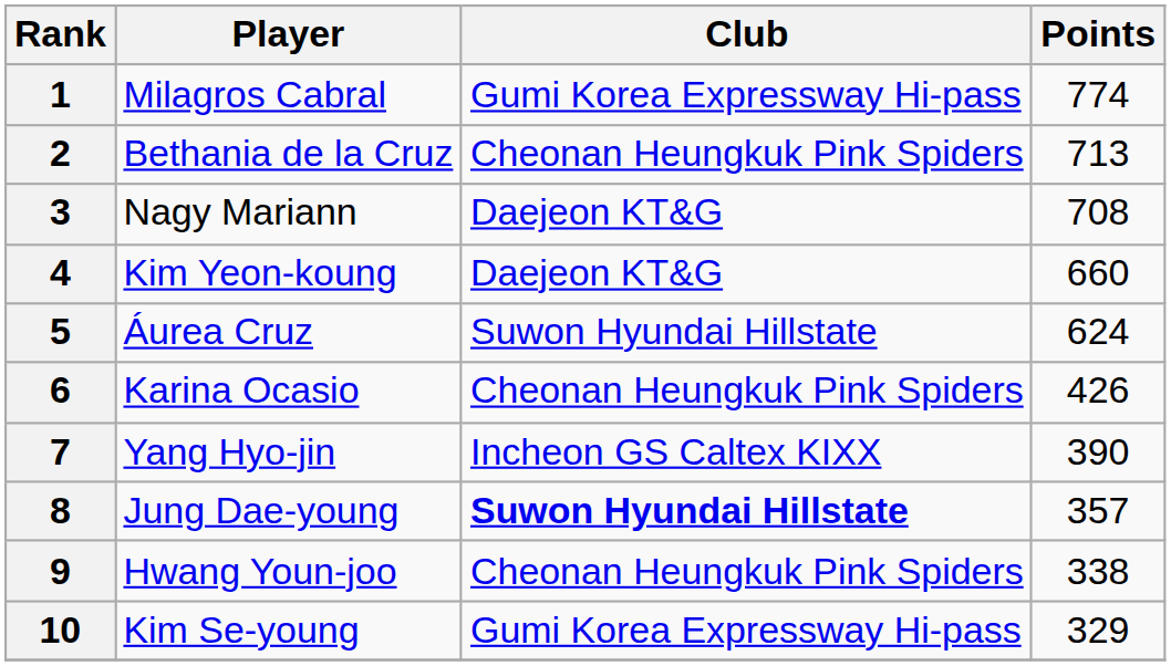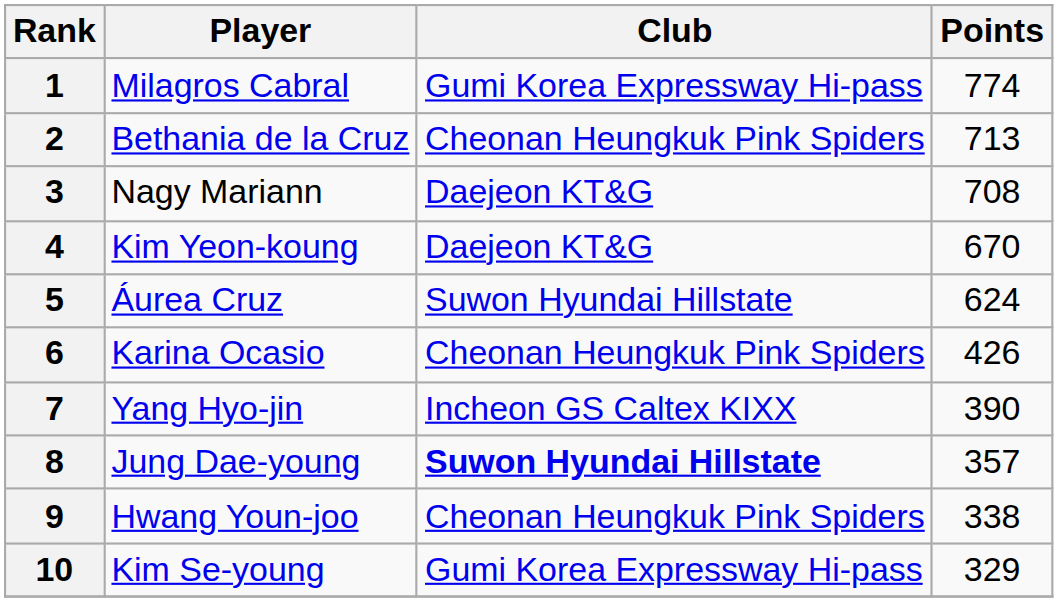4 | Points: 660 -> 670
